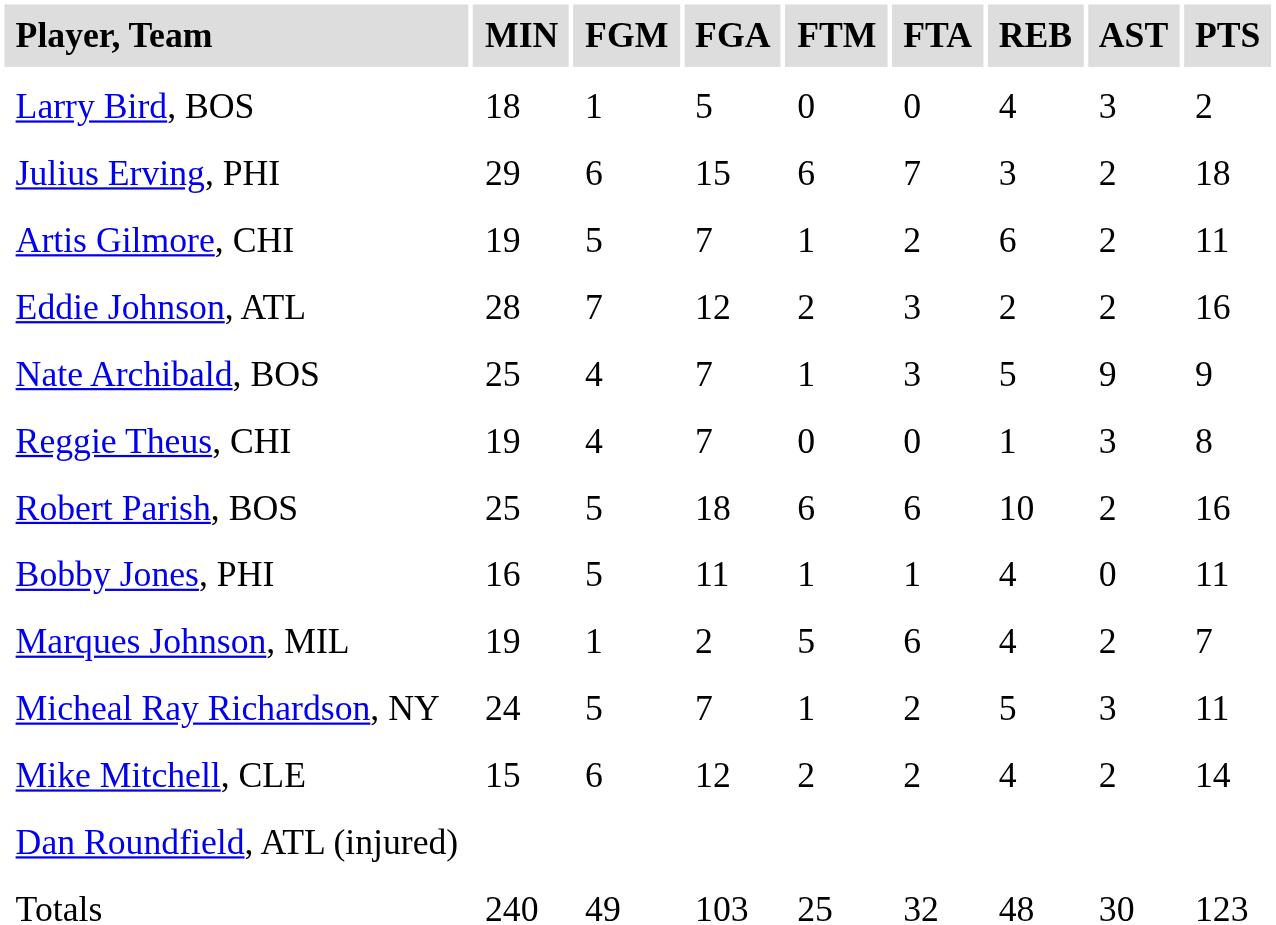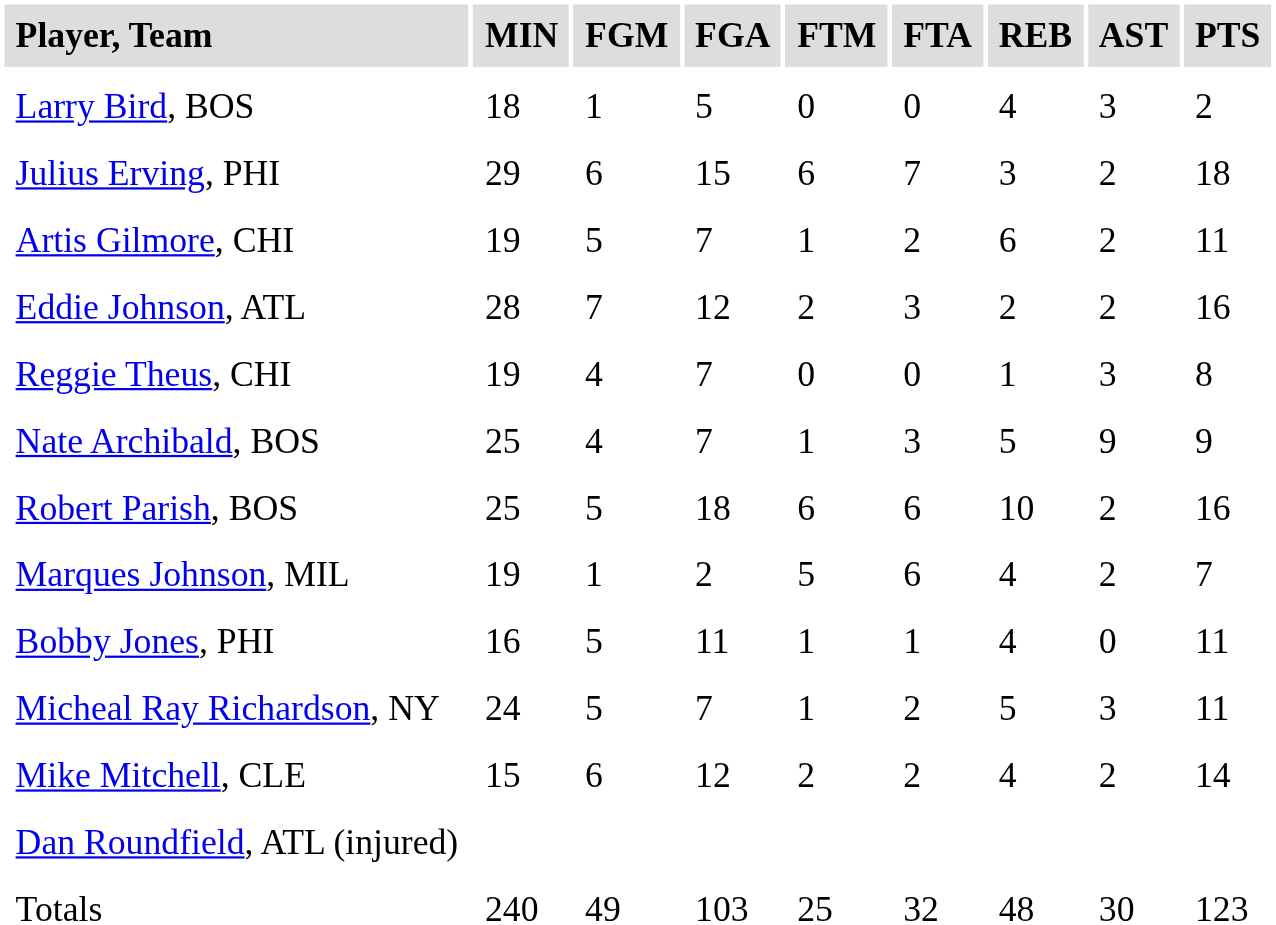rows swapped: Reggie Theus, CHI <-> Nate Archibald, BOS
rows swapped: Bobby Jones, PHI <-> Marques Johnson, MIL
